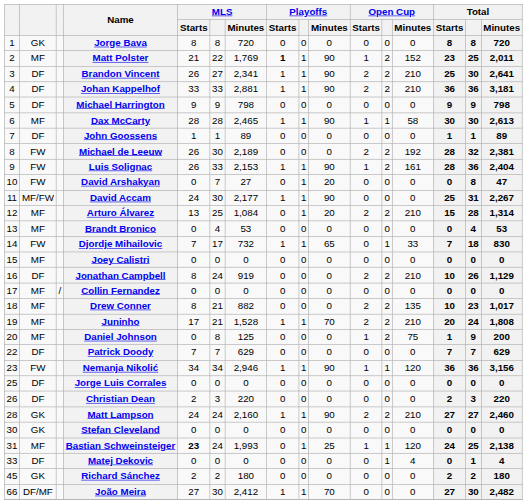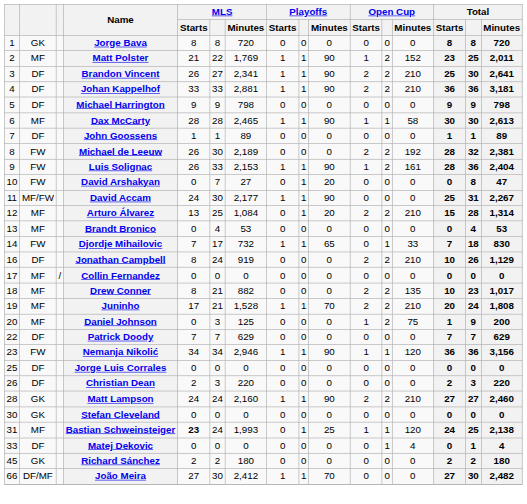Matt Polster | Playoffs / Starts: bold -> normal
- row: 15 | MF | Joey Calistri | 0 | 0 | 0 | 0 | 0 | 0 | 0 | 0 | 0 | 0 | 0 | 0
Daniel Johnson | MLS: 8 -> 3
